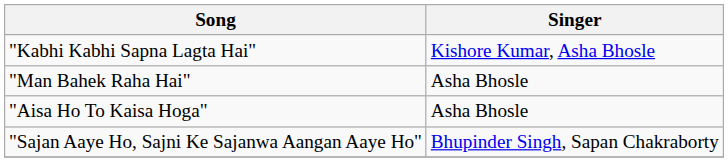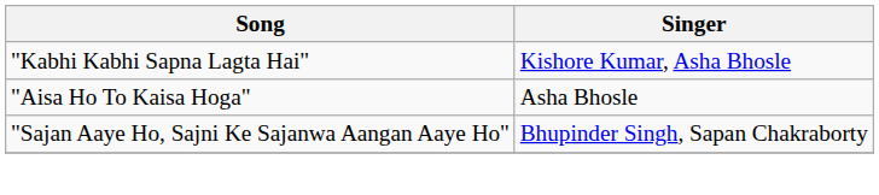- row: "Man Bahek Raha Hai" | Asha Bhosle
